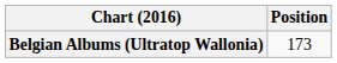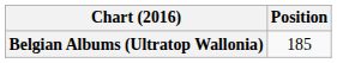Belgian Albums (Ultratop Wallonia) | Position: 173 -> 185
